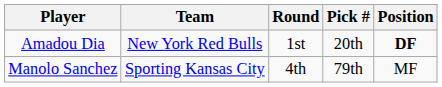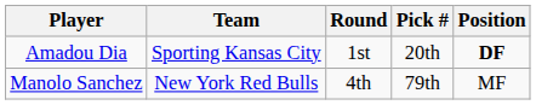Amadou Dia | Team: New York Red Bulls -> Sporting Kansas City
Manolo Sanchez | Team: Sporting Kansas City -> New York Red Bulls
